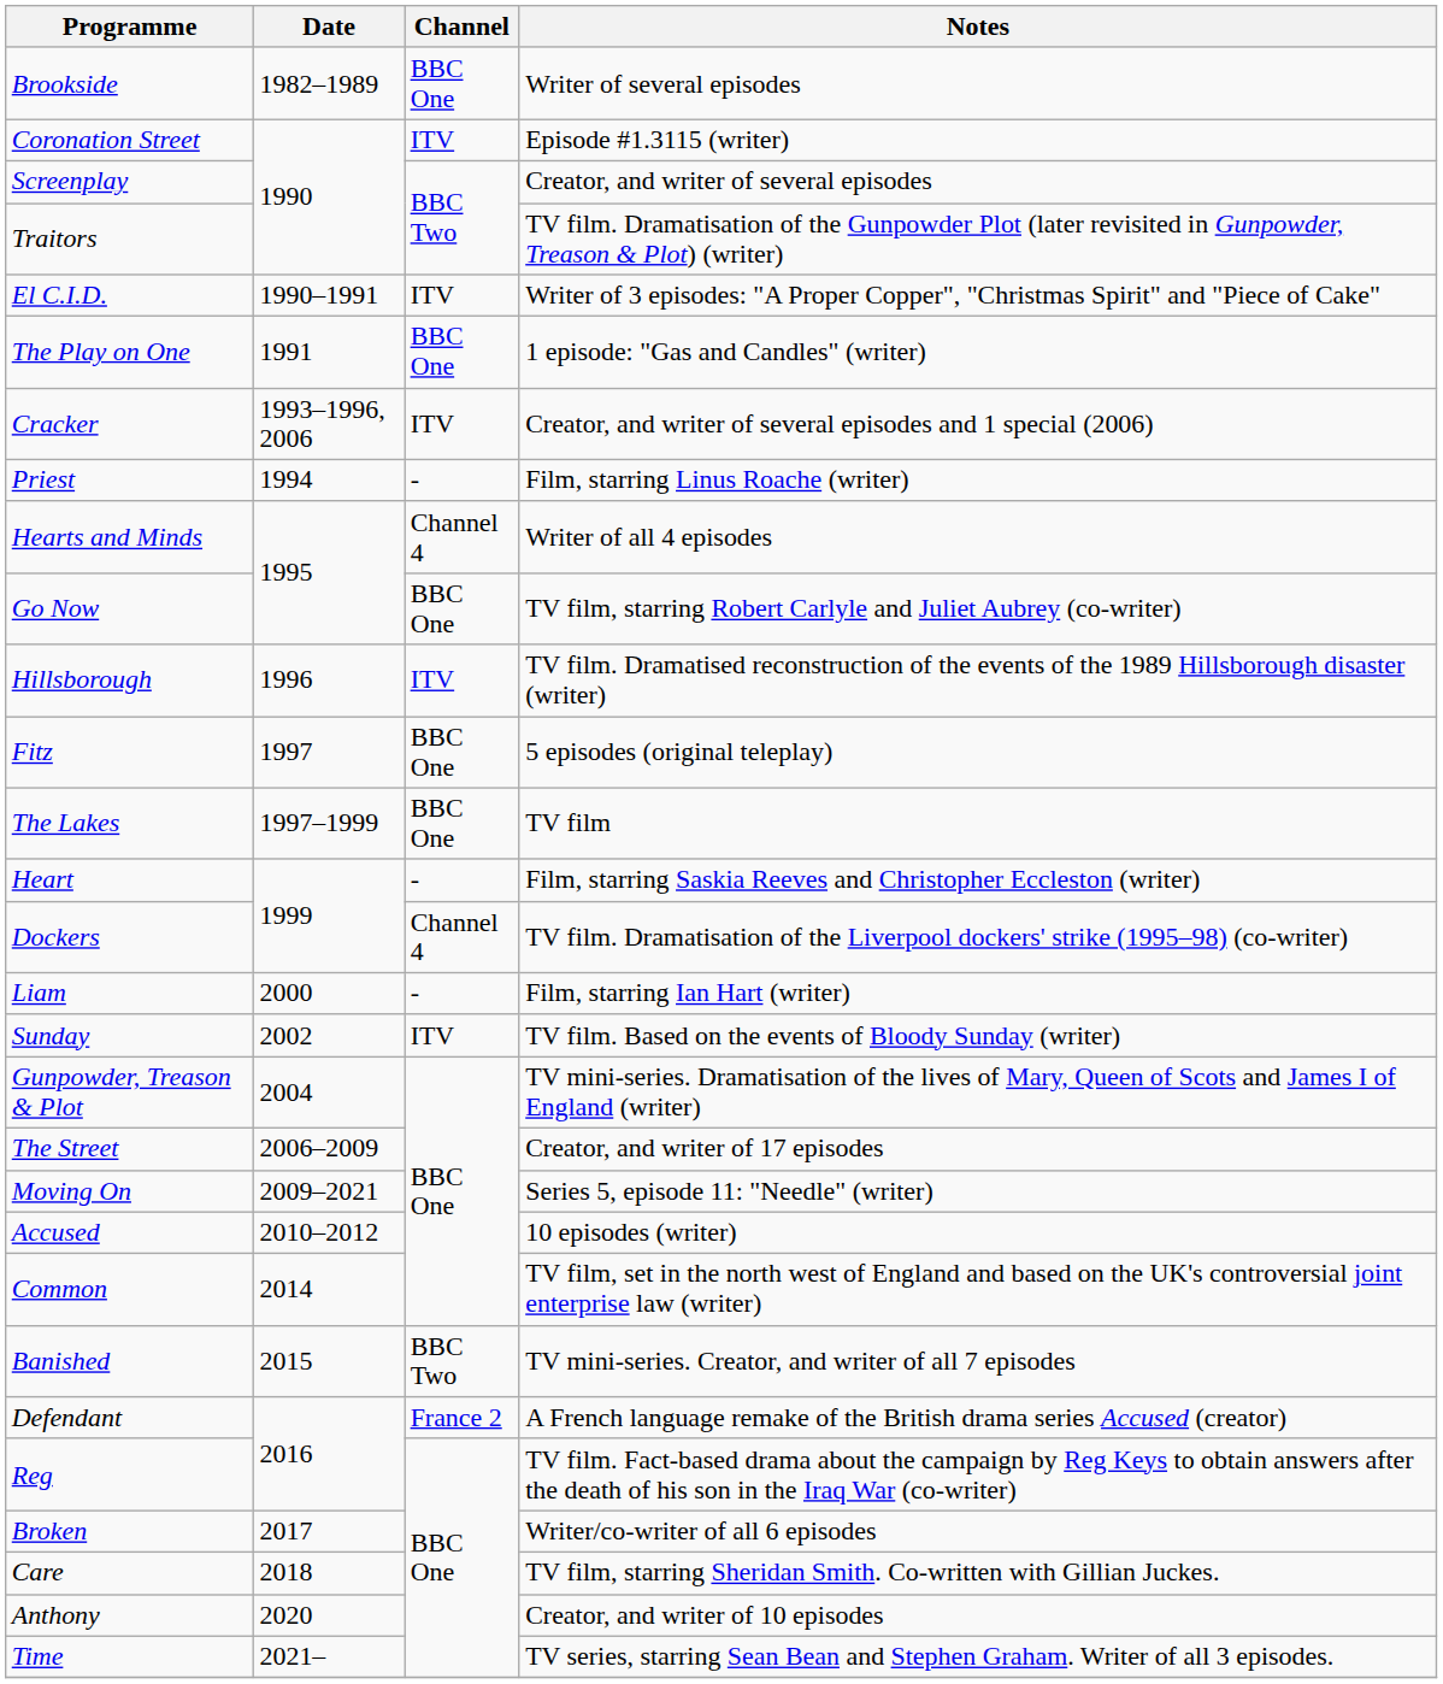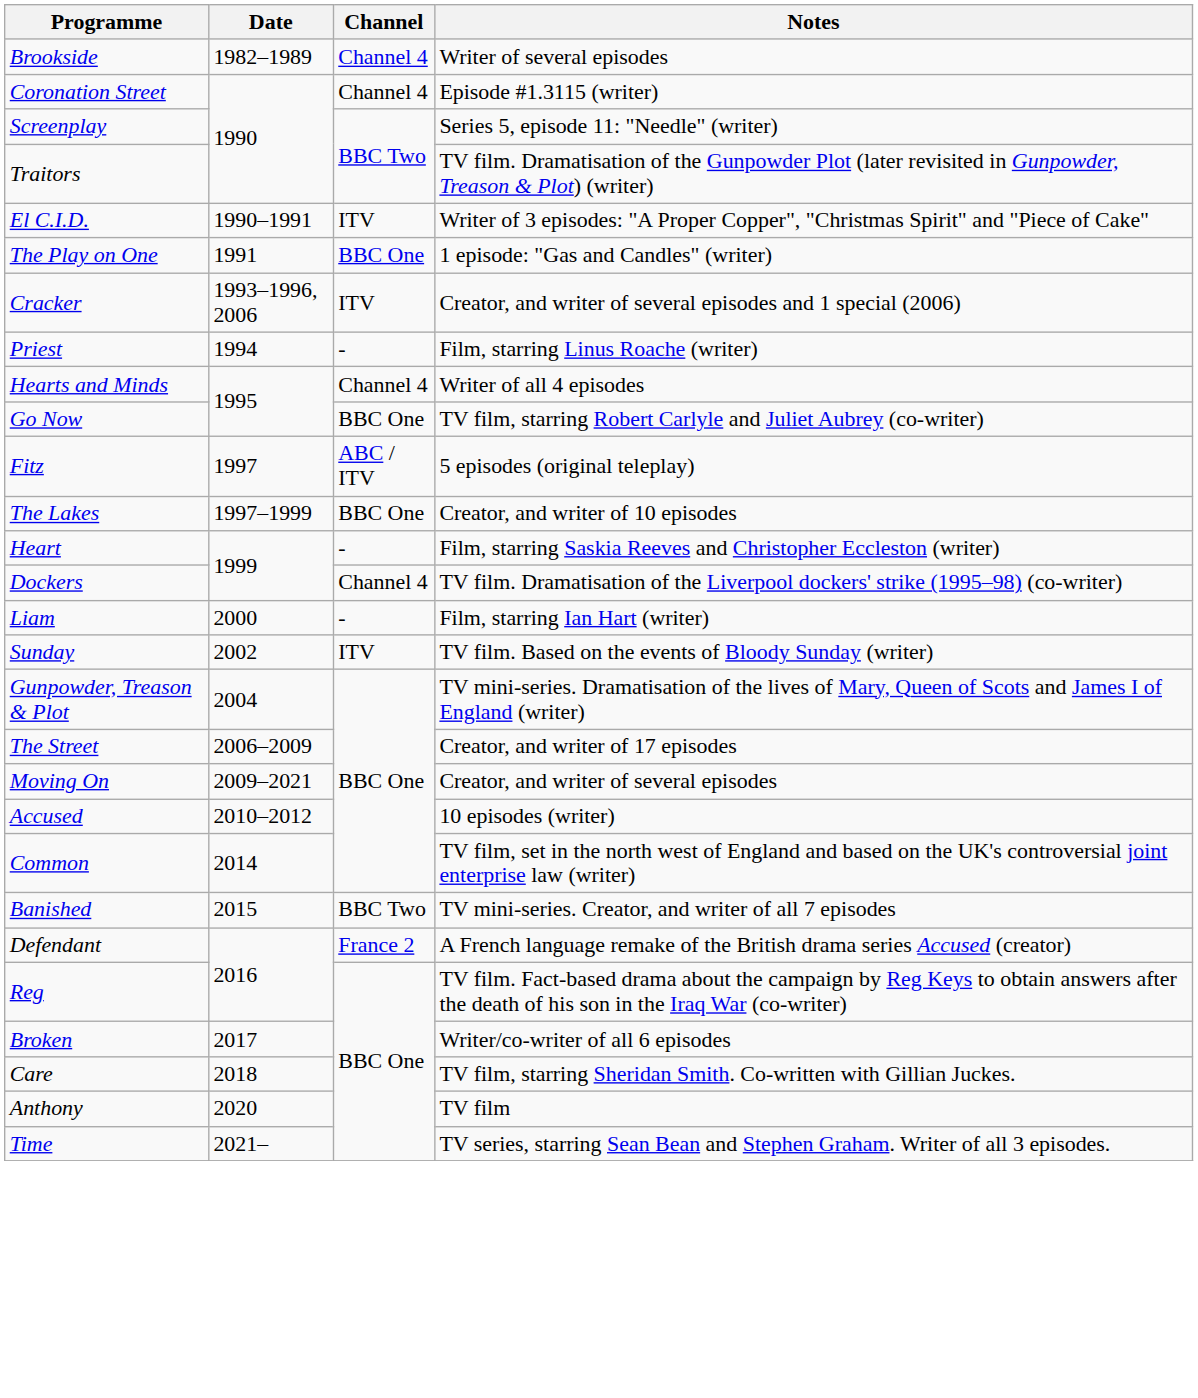Brookside | Channel: BBC One -> Channel 4
Coronation Street | Channel: ITV -> Channel 4
Screenplay | Notes: Creator, and writer of several episodes -> Series 5, episode 11: "Needle" (writer)
- row: Hillsborough | 1996 | ITV | TV film. Dramatised reconstruction of the events of the 1989 Hillsborough disaster (writer)
Fitz | Channel: BBC One -> ABC / ITV
The Lakes | Notes: TV film -> Creator, and writer of 10 episodes
Moving On | Notes: Series 5, episode 11: "Needle" (writer) -> Creator, and writer of several episodes
Anthony | Notes: Creator, and writer of 10 episodes -> TV film
